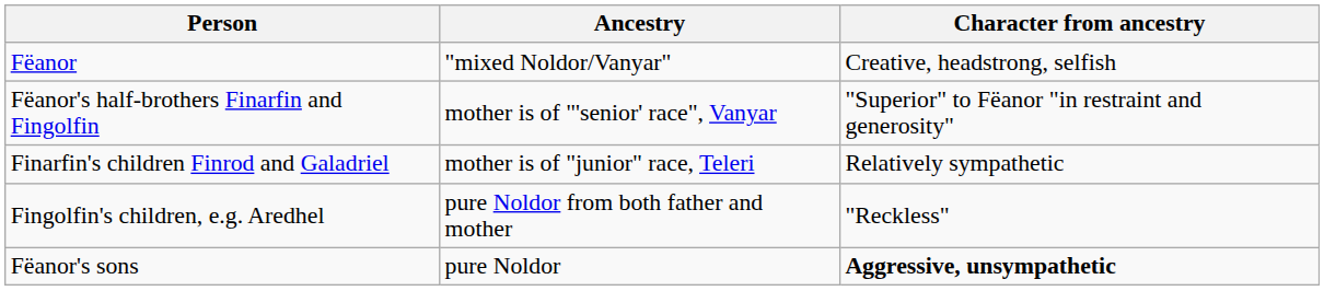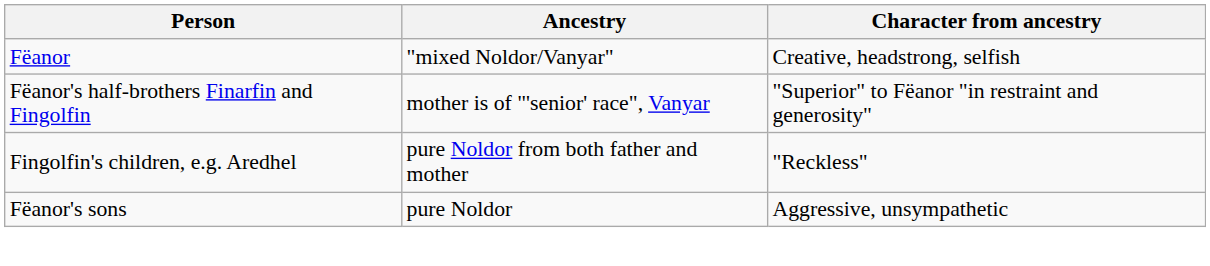- row: Finarfin's children Finrod and Galadriel | mother is of "junior" race, Teleri | Relatively sympathetic
Fëanor's sons | Character from ancestry: bold -> normal
